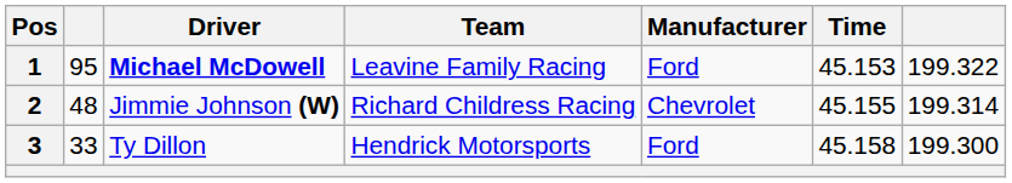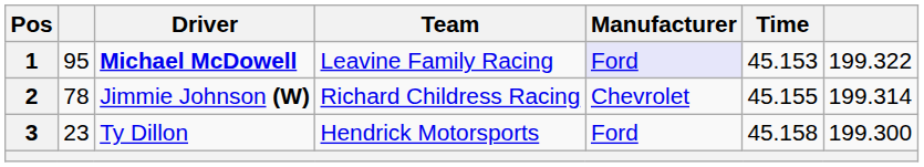1 | Manufacturer: no background -> lavender background
2 | column 2: 48 -> 78
3 | column 2: 33 -> 23
